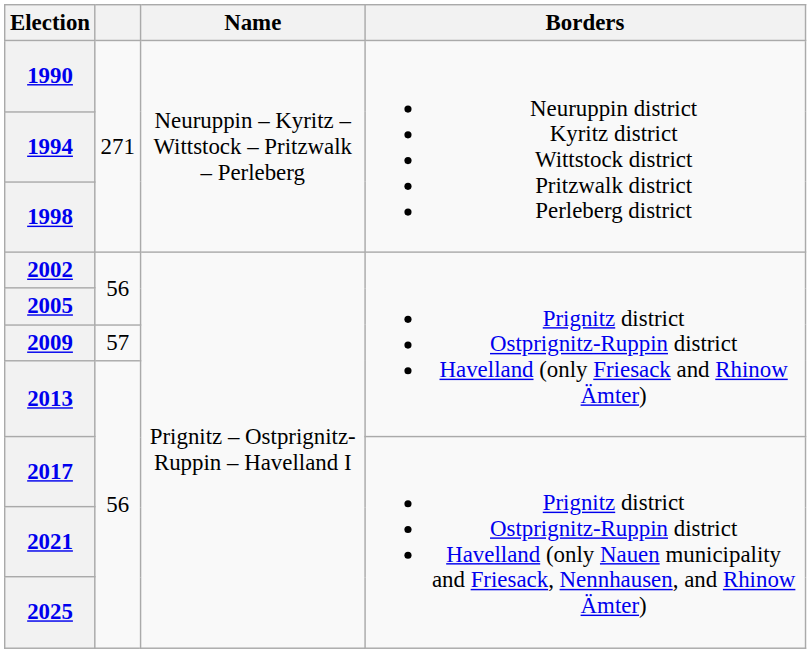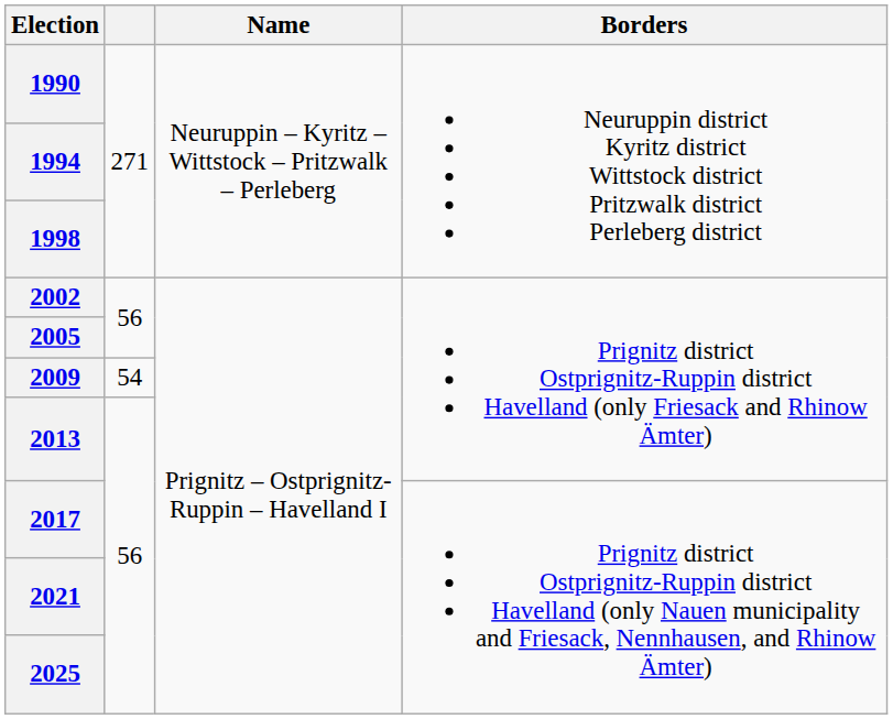2009 | column 2: 57 -> 54
